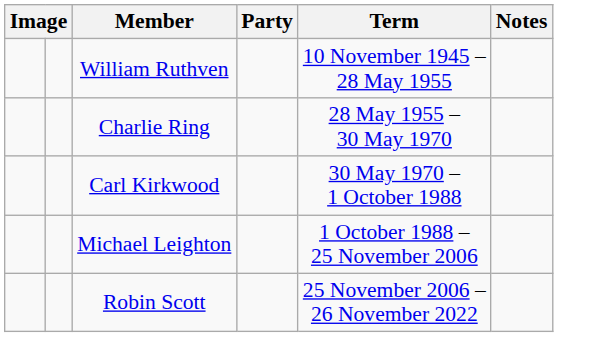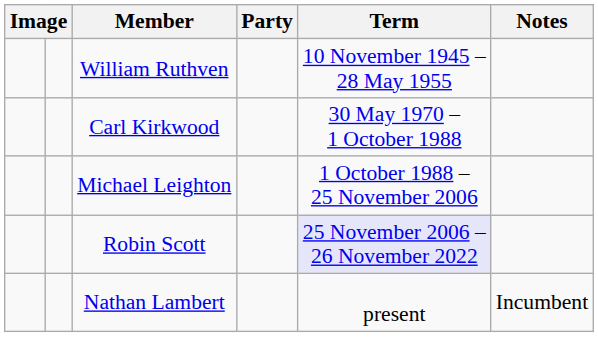- row: Charlie Ring | 28 May 1955 – 30 May 1970
Robin Scott | Term: no background -> lavender background
+ row: Nathan Lambert | present | Incumbent
